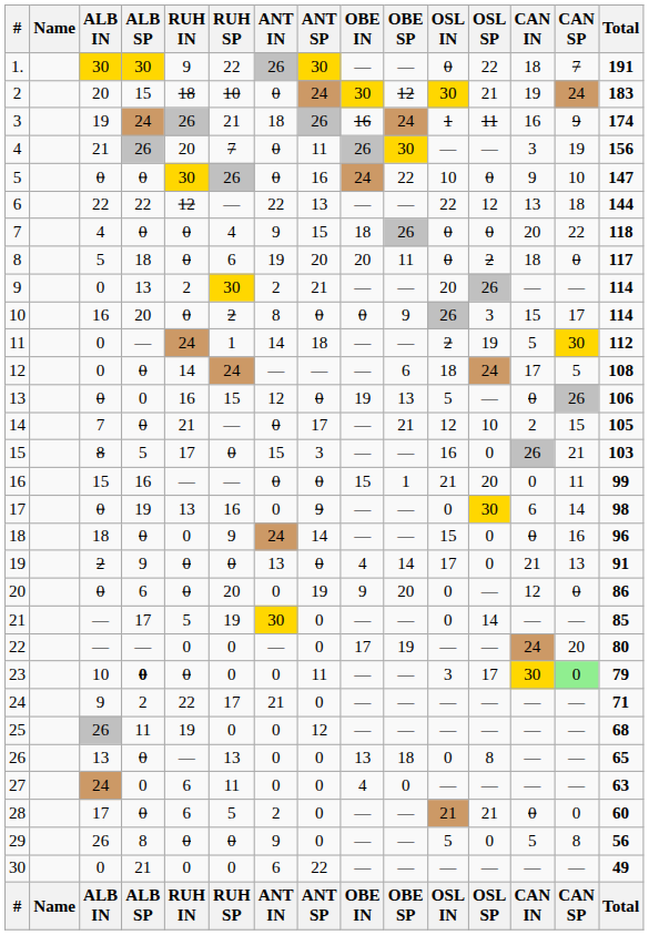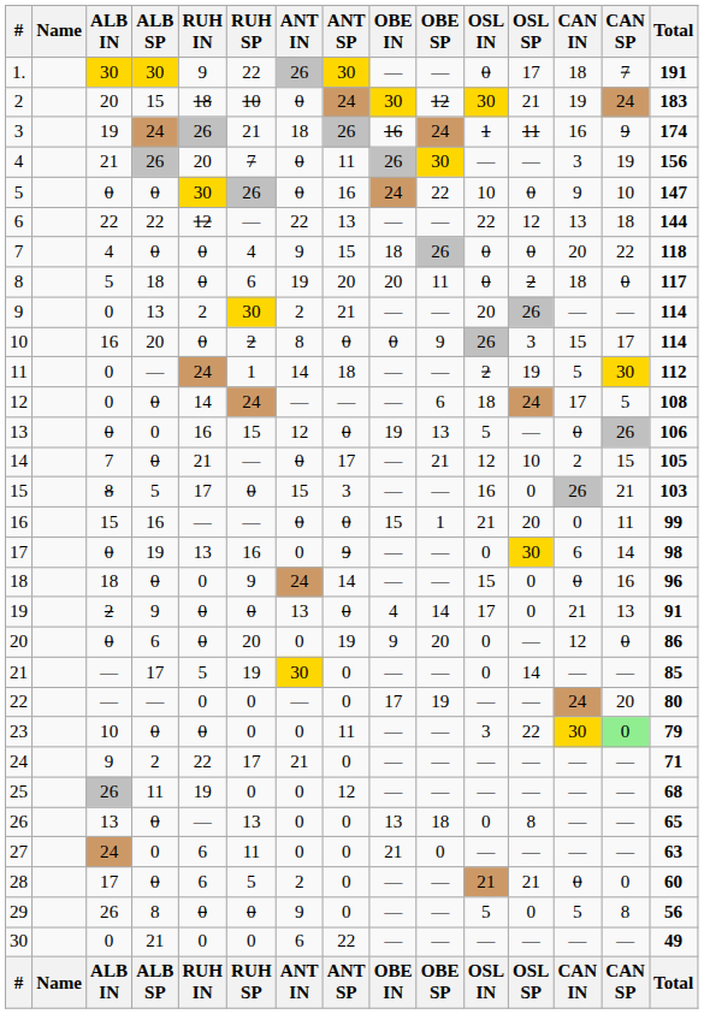1. | OSL SP: 22 -> 17
23 | ALB SP: bold -> normal
23 | OSL SP: 17 -> 22
27 | OBE IN: 4 -> 21
